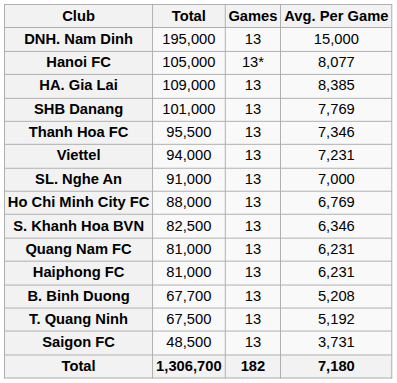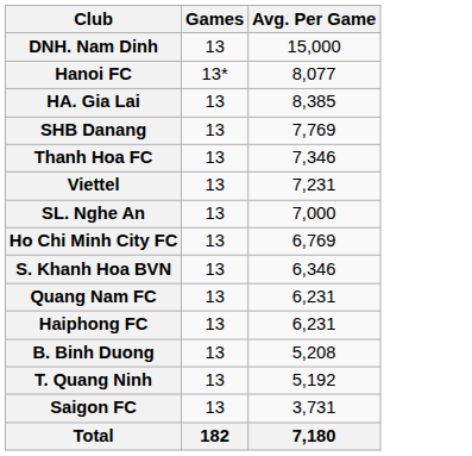- column: Total | 195,000 | 105,000 | 109,000 | 101,000 | 95,500 | 94,000 | 91,000 | 88,000 | 82,500 | 81,000 | 81,000 | 67,700 | 67,500 | 48,500 | 1,306,700
